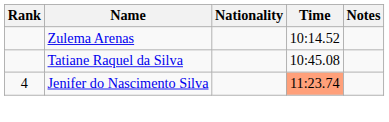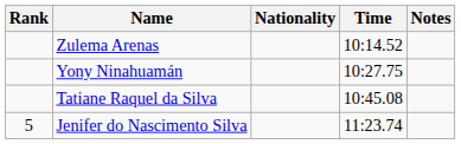+ row: Yony Ninahuamán | 10:27.75
Jenifer do Nascimento Silva | Rank: 4 -> 5
Jenifer do Nascimento Silva | Time: lightsalmon background -> no background
